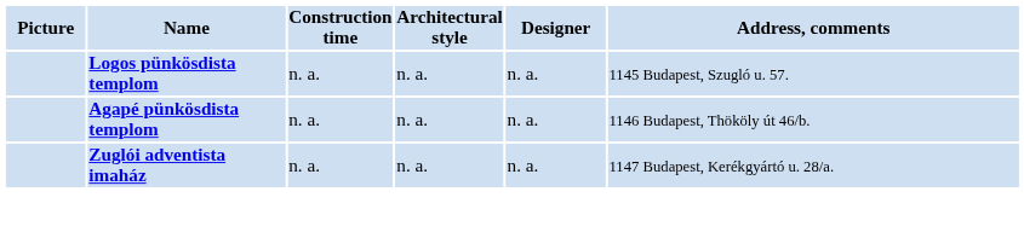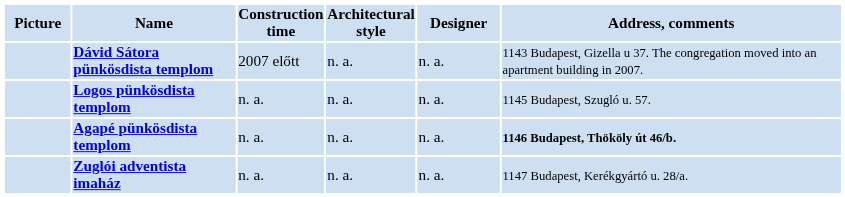+ row: Dávid Sátora pünkösdista templom | 2007 előtt | n. a. | n. a. | 1143 Budapest, Gizella u 37. The congregation moved into an apartment building in 2007.
Agapé pünkösdista templom | Address, comments: normal -> bold
